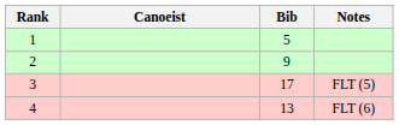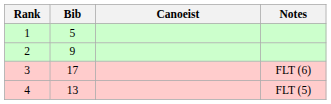columns swapped: Bib <-> Canoeist
3 | Notes: FLT (5) -> FLT (6)
4 | Notes: FLT (6) -> FLT (5)
